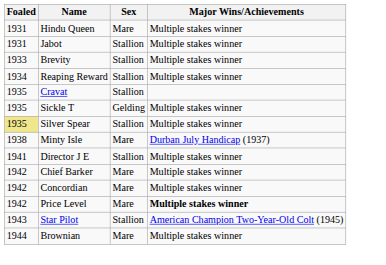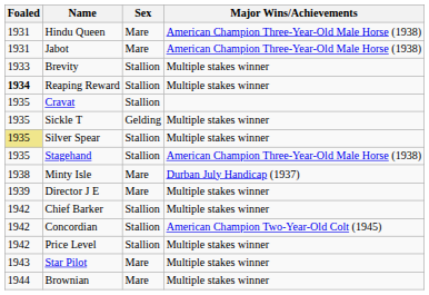Hindu Queen | Major Wins/Achievements: Multiple stakes winner -> American Champion Three-Year-Old Male Horse (1938)
Jabot | Sex: Stallion -> Mare
Jabot | Major Wins/Achievements: Multiple stakes winner -> American Champion Three-Year-Old Male Horse (1938)
Reaping Reward | Foaled: normal -> bold
+ row: 1935 | Stagehand | Stallion | American Champion Three-Year-Old Male Horse (1938)
Director J E | Foaled: 1941 -> 1939
Director J E | Sex: Stallion -> Mare
Chief Barker | Sex: Mare -> Stallion
Concordian | Sex: Mare -> Stallion
Concordian | Major Wins/Achievements: Multiple stakes winner -> American Champion Two-Year-Old Colt (1945)
Price Level | Sex: Mare -> Stallion
Price Level | Major Wins/Achievements: bold -> normal
Star Pilot | Sex: Stallion -> Mare
Star Pilot | Major Wins/Achievements: American Champion Two-Year-Old Colt (1945) -> Multiple stakes winner
